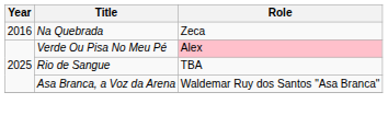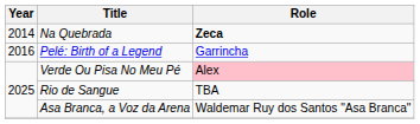Na Quebrada | Year: 2016 -> 2014
Na Quebrada | Role: normal -> bold
+ row: 2016 | Pelé: Birth of a Legend | Garrincha
